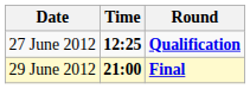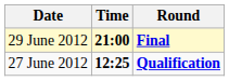rows swapped: 27 June 2012 <-> 29 June 2012
